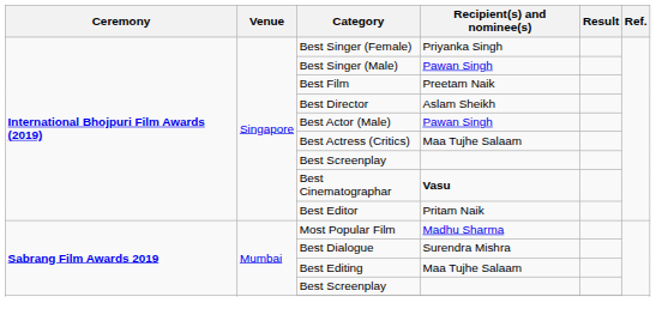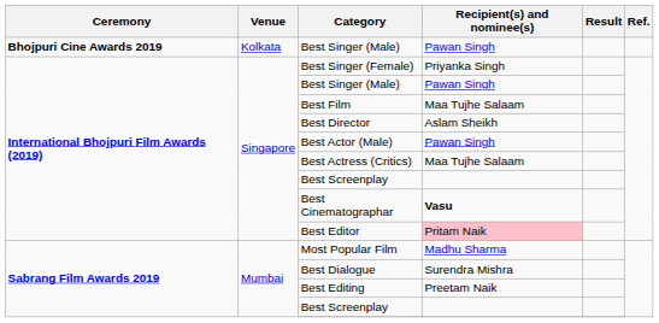+ row: Bhojpuri Cine Awards 2019 | Kolkata | Best Singer (Male) | Pawan Singh
Best Film | Recipient(s) and nominee(s): Preetam Naik -> Maa Tujhe Salaam
Best Editor | Recipient(s) and nominee(s): no background -> pink background
Best Editing | Recipient(s) and nominee(s): Maa Tujhe Salaam -> Preetam Naik
